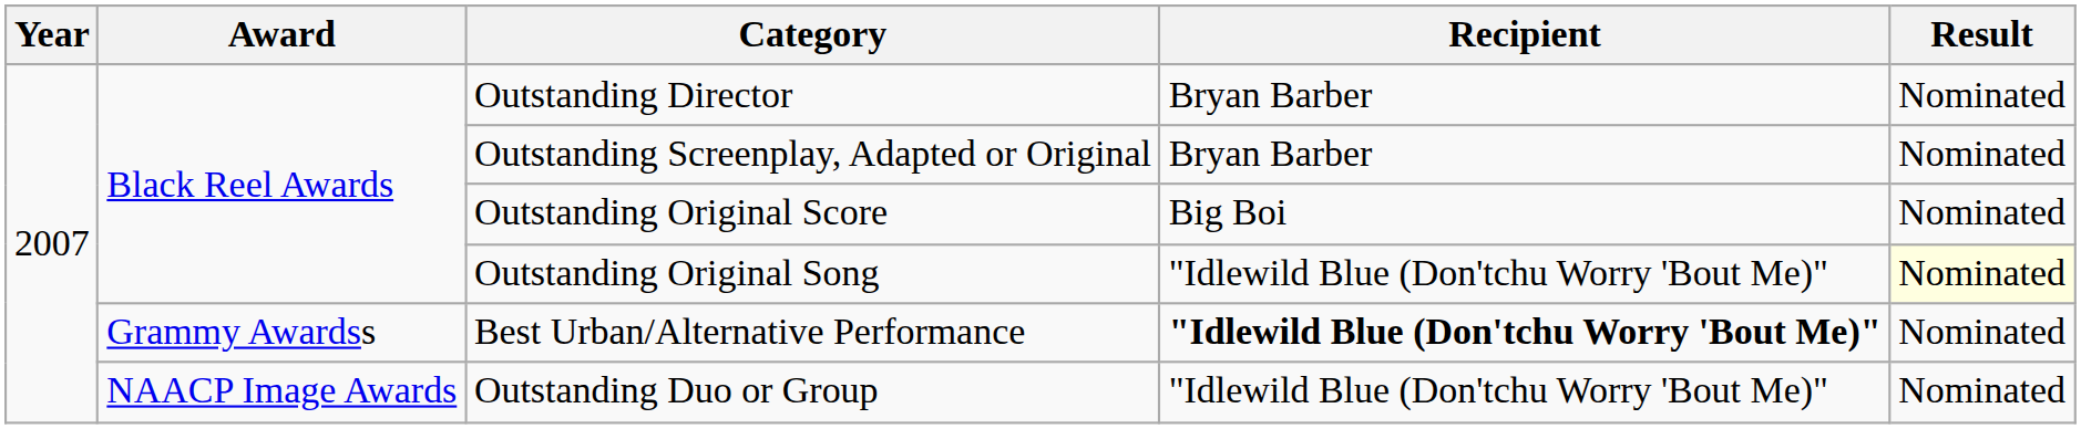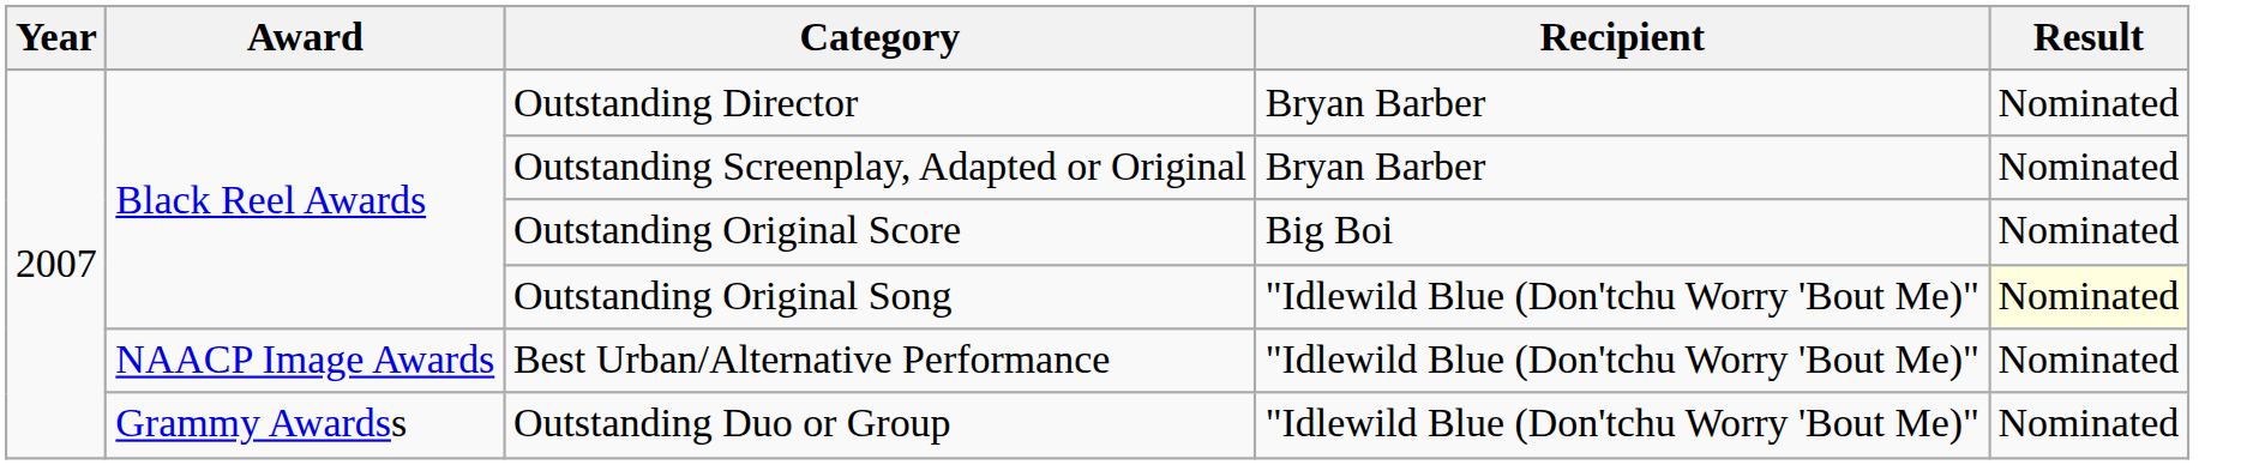Best Urban/Alternative Performance | Award: Grammy Awardss -> NAACP Image Awards
Best Urban/Alternative Performance | Recipient: bold -> normal
Outstanding Duo or Group | Award: NAACP Image Awards -> Grammy Awardss
